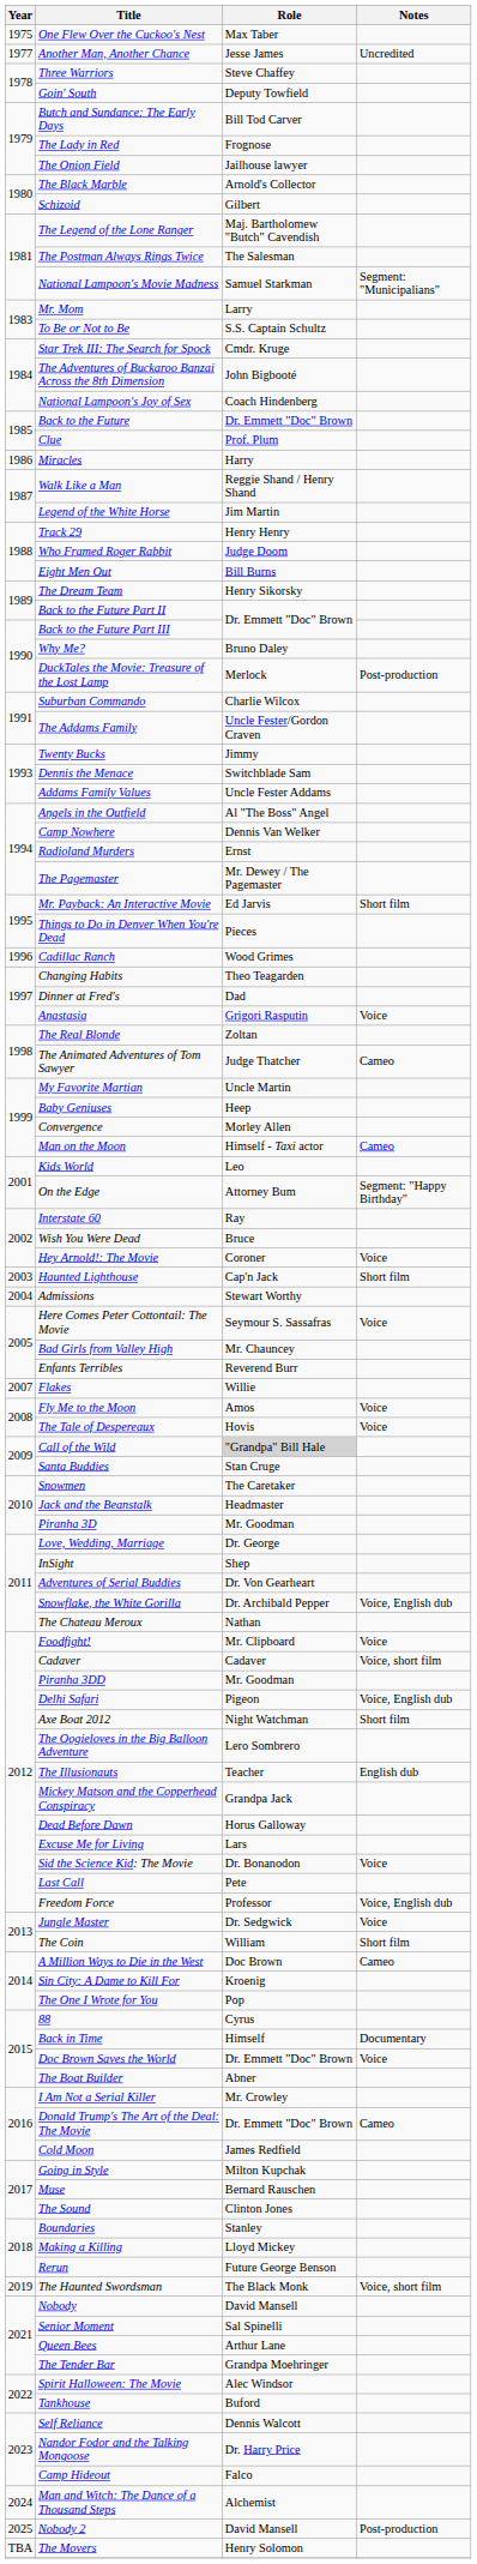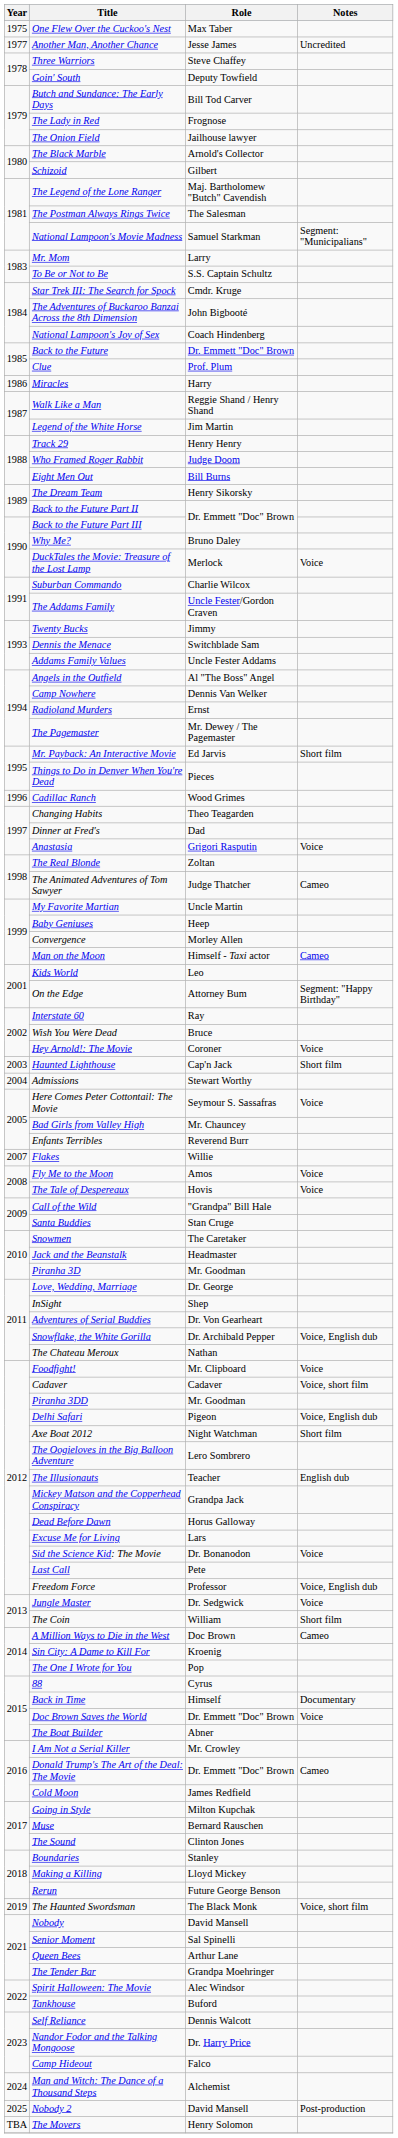DuckTales the Movie: Treasure of the Lost Lamp | Notes: Post-production -> Voice
Call of the Wild | Role: lightgrey background -> no background
